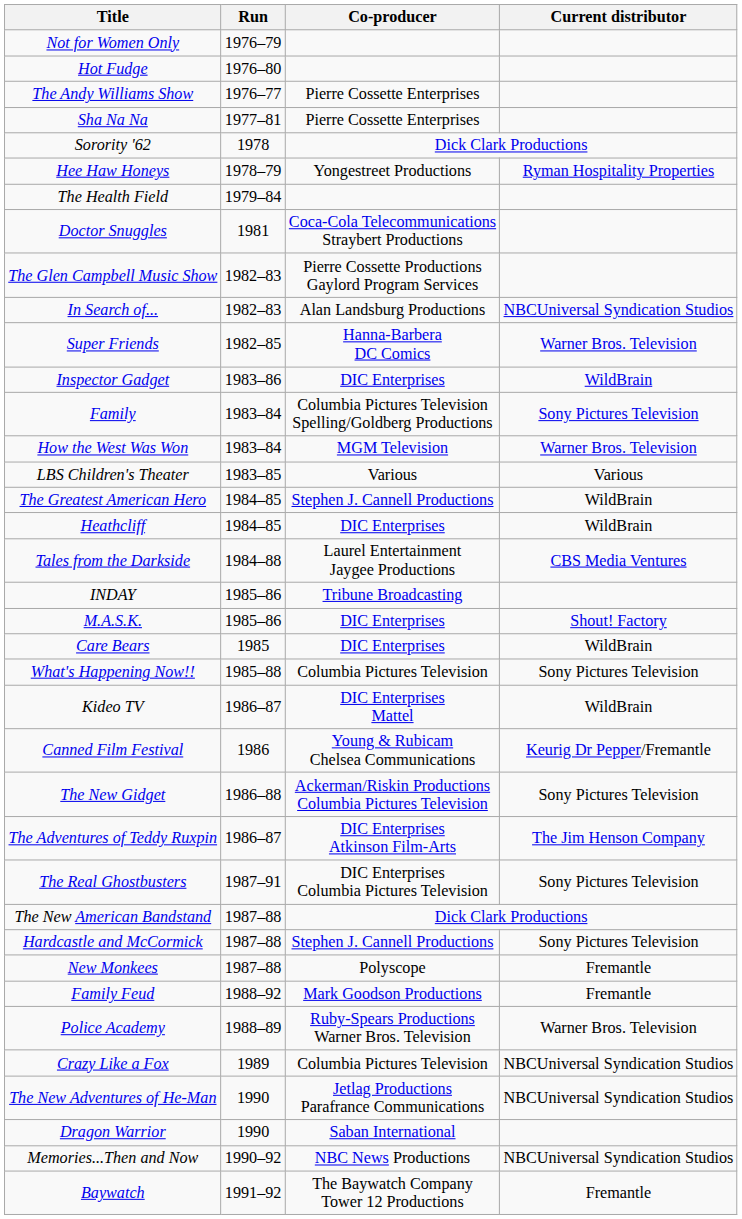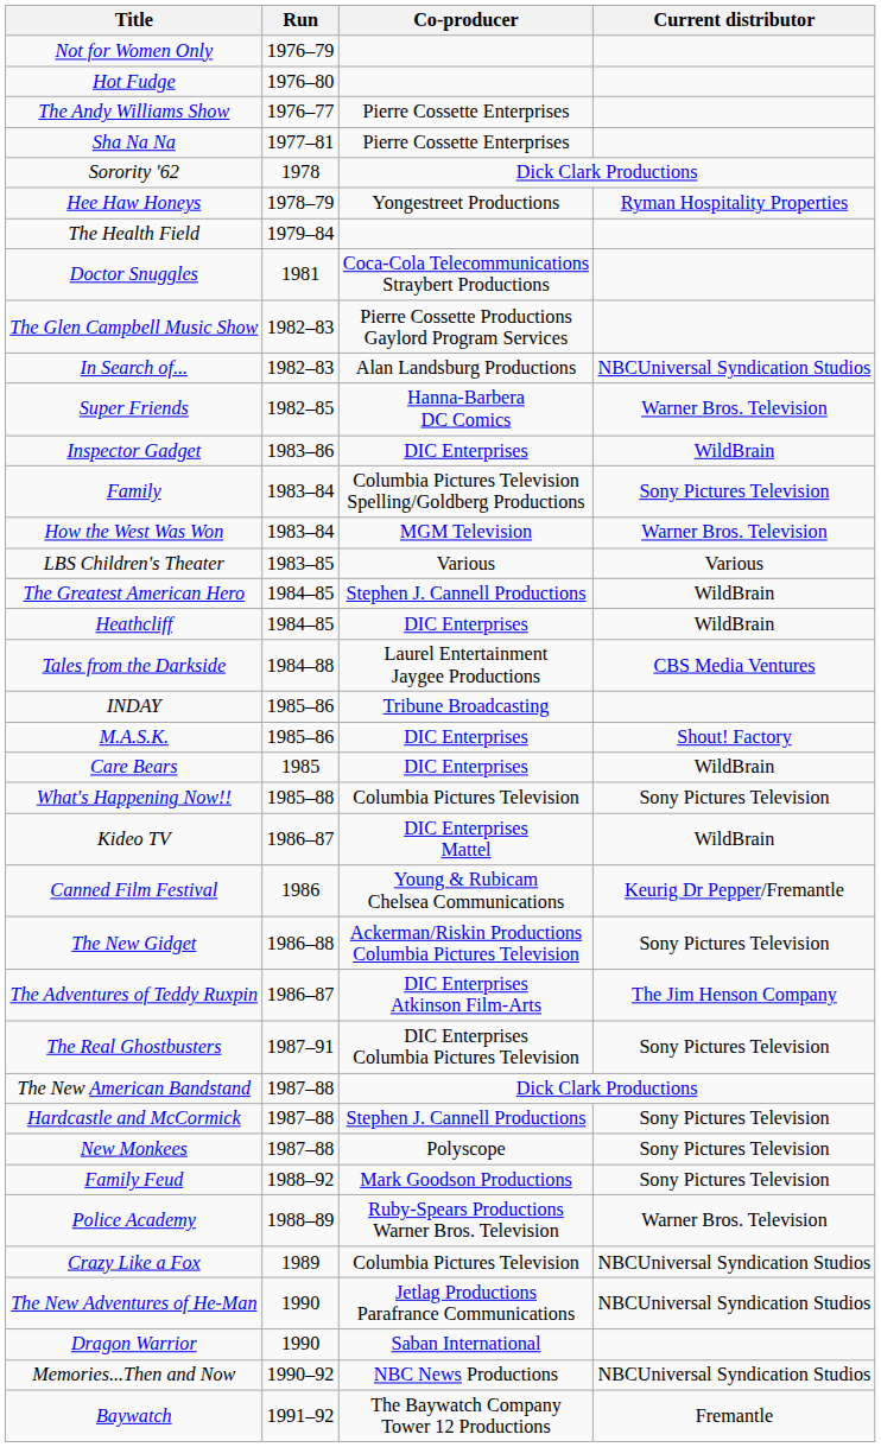New Monkees | Current distributor: Fremantle -> Sony Pictures Television
Family Feud | Current distributor: Fremantle -> Sony Pictures Television
